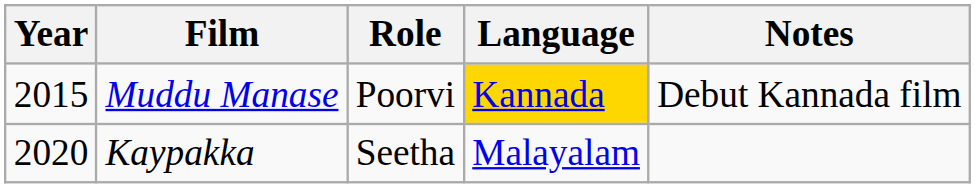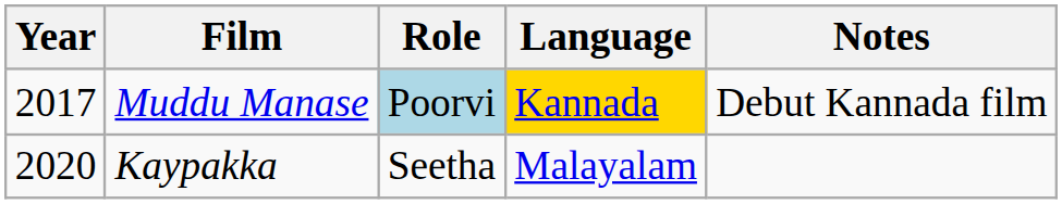Muddu Manase | Year: 2015 -> 2017
Muddu Manase | Role: no background -> lightblue background
